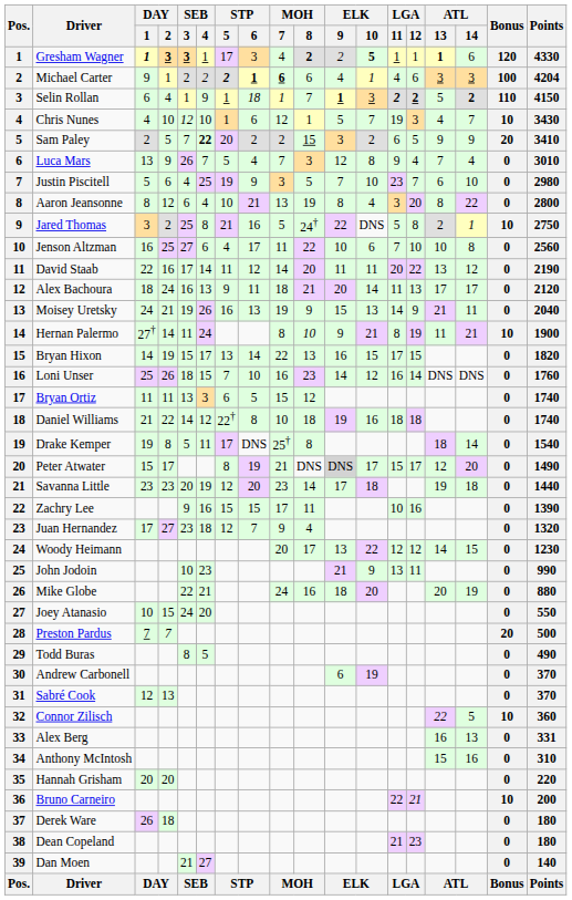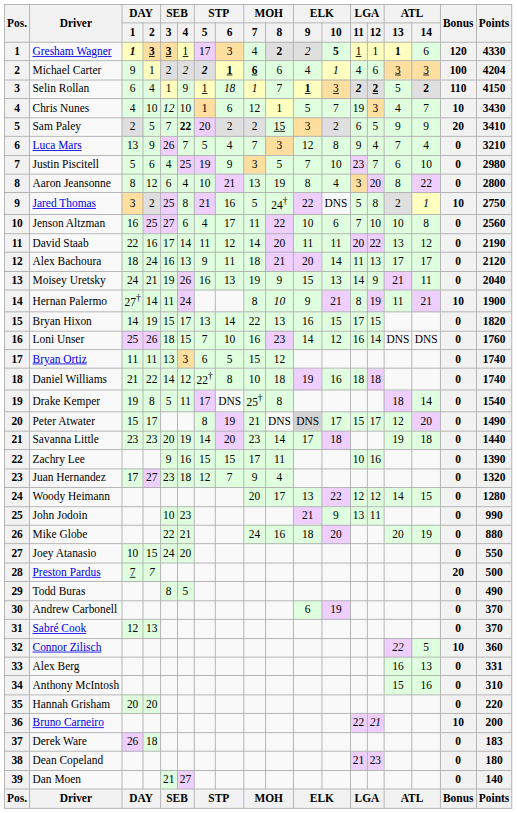Luca Mars | Points: 3010 -> 3210
Savanna Little | STP / 5: 12 -> 14
Woody Heimann | Points: 1230 -> 1280
Derek Ware | Points: 180 -> 183
